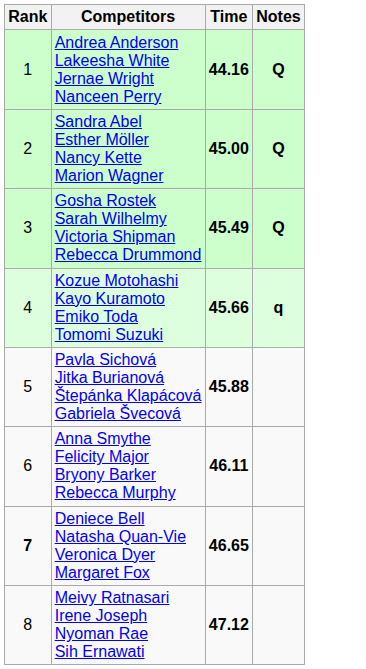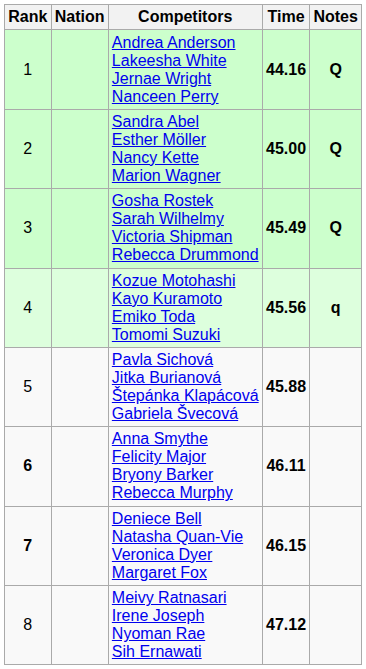+ column: Nation
Kozue Motohashi Kayo Kuramoto Emiko Toda Tomomi Suzuki | Time: 45.66 -> 45.56
Anna Smythe Felicity Major Bryony Barker Rebecca Murphy | Rank: normal -> bold
Deniece Bell Natasha Quan-Vie Veronica Dyer Margaret Fox | Time: 46.65 -> 46.15
